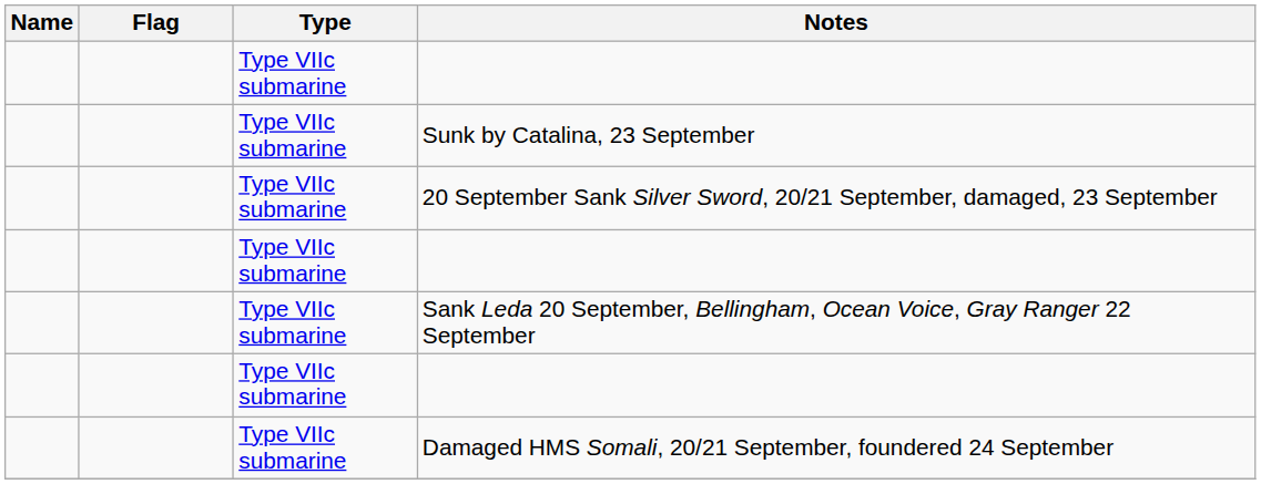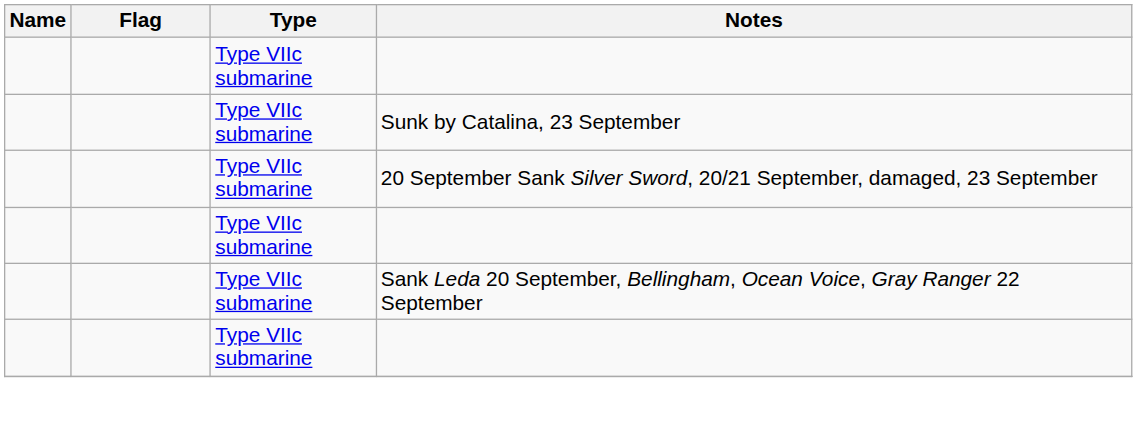- row: Type VIIc submarine | Damaged HMS Somali, 20/21 September, foundered 24 September
